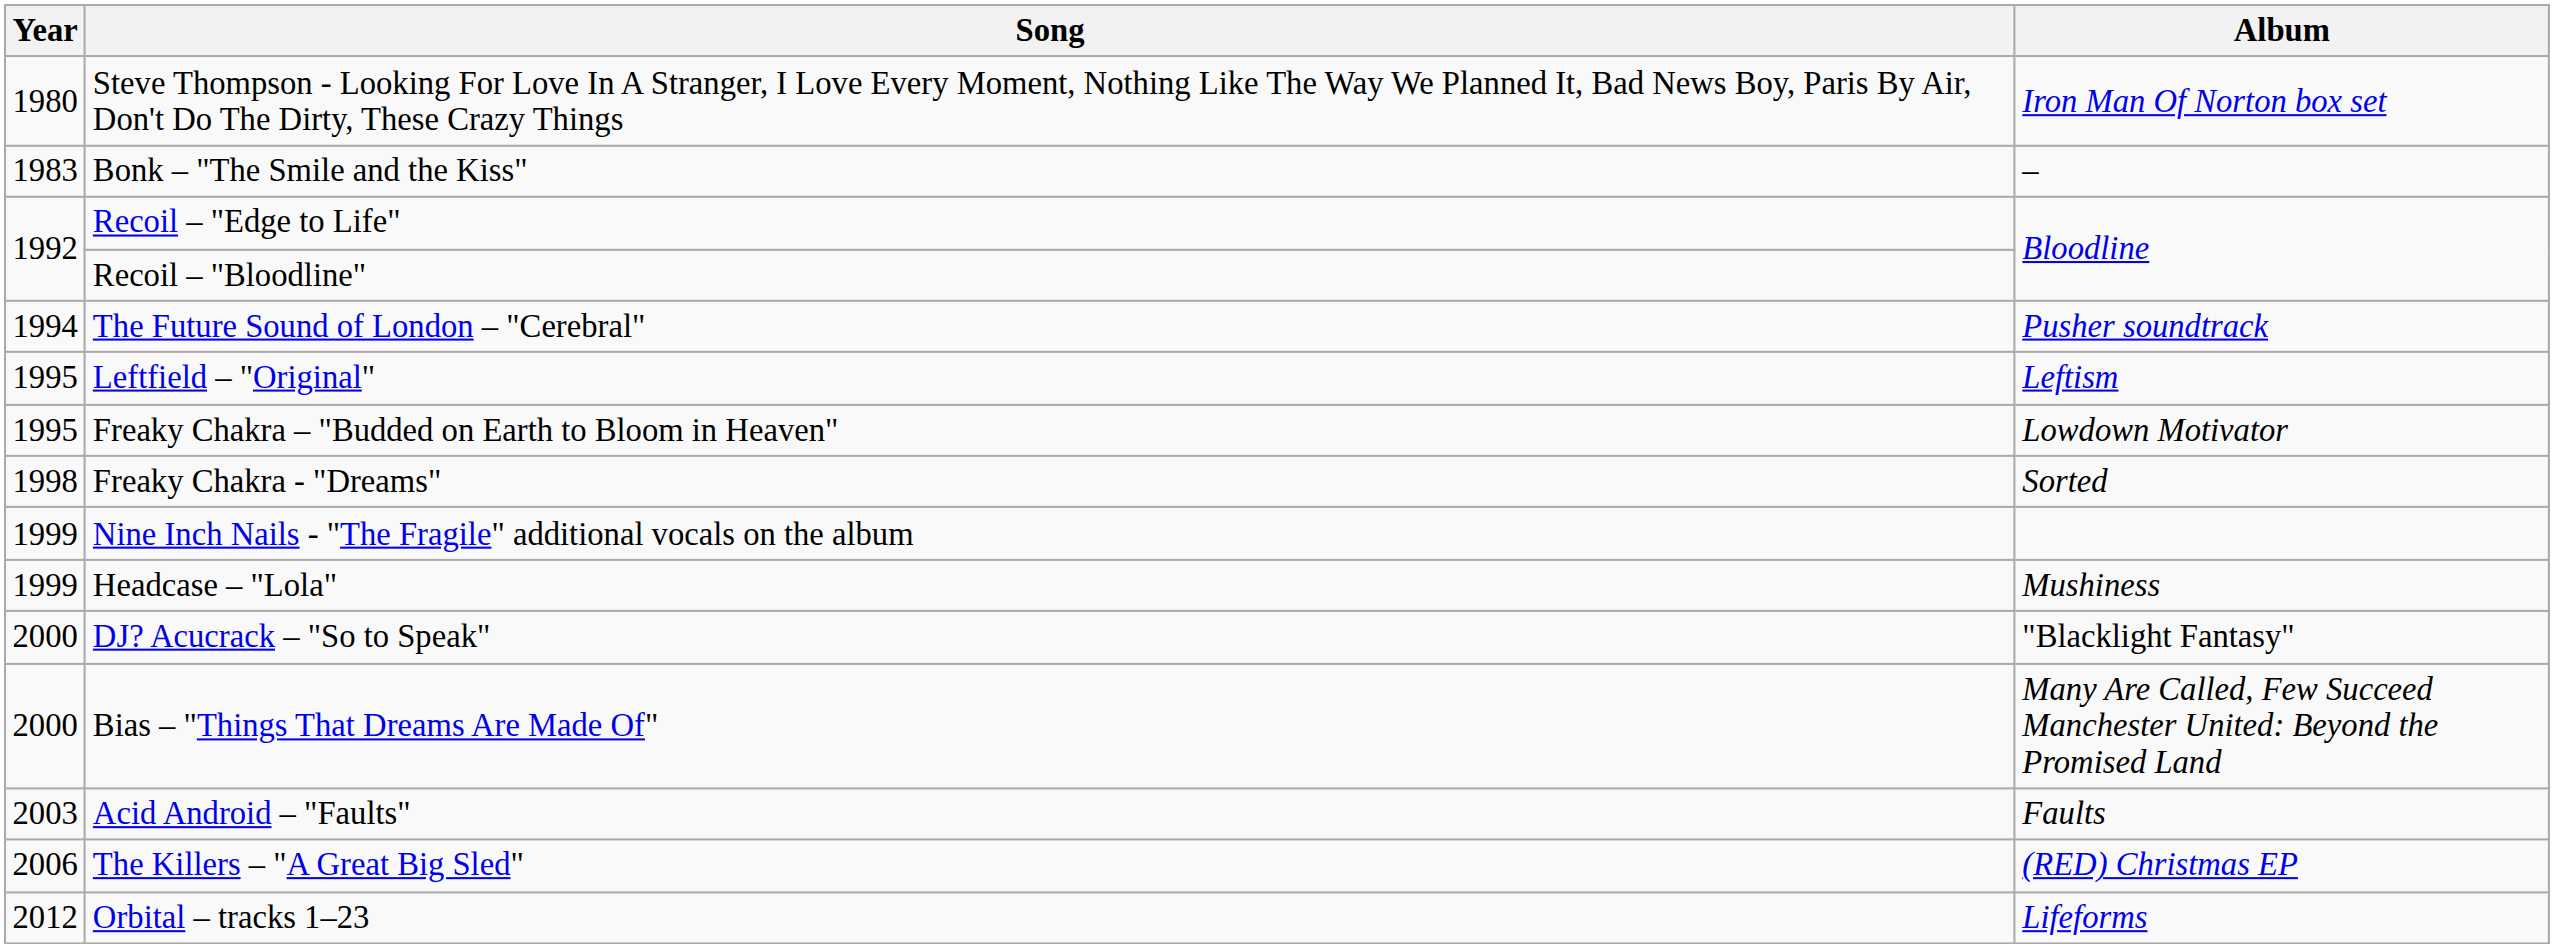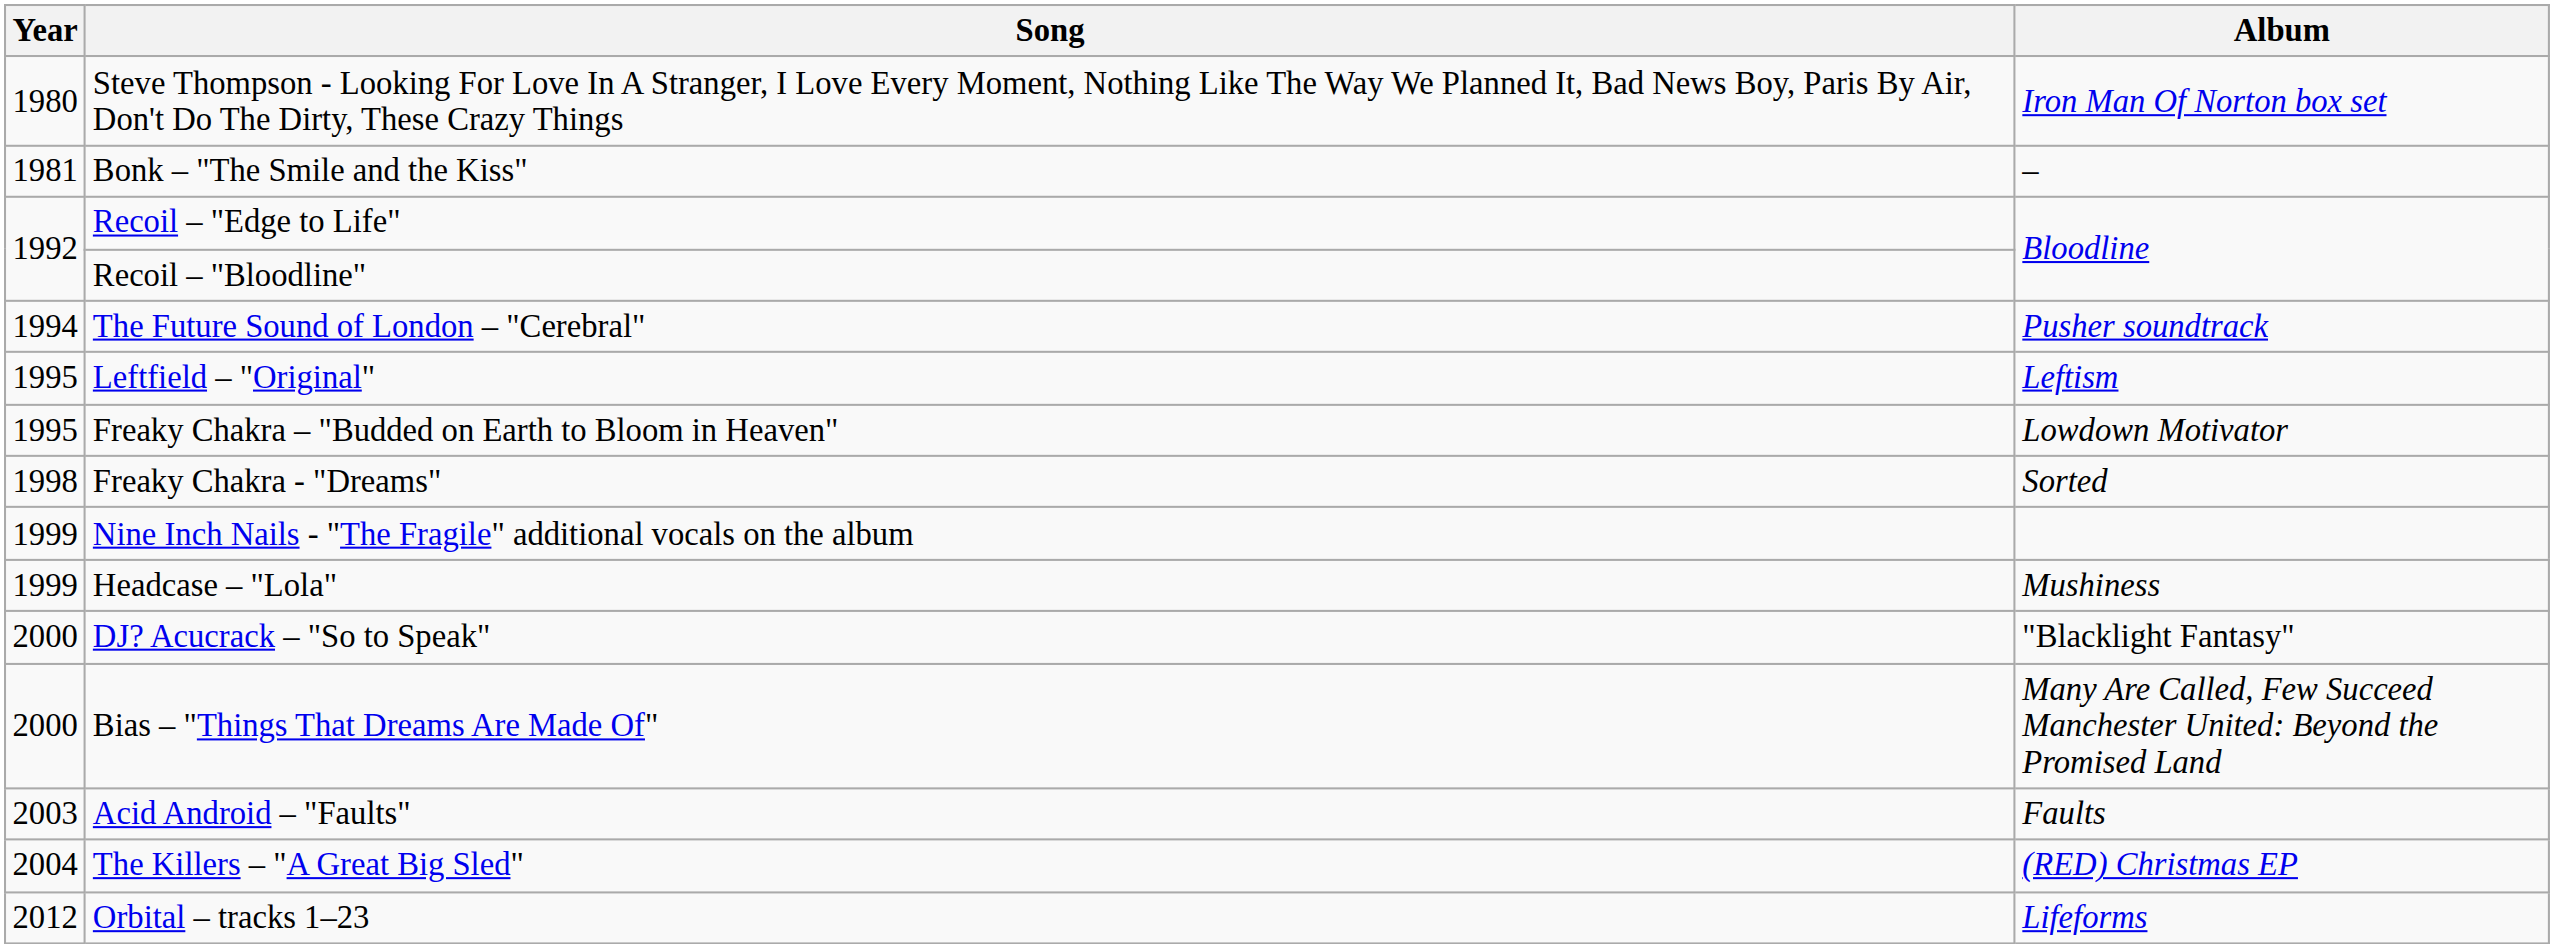Bonk – "The Smile and the Kiss" | Year: 1983 -> 1981
The Killers – "A Great Big Sled" | Year: 2006 -> 2004
